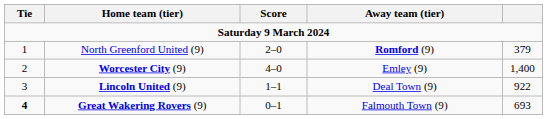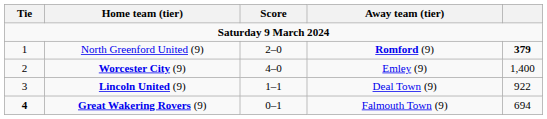North Greenford United (9) | column 5: normal -> bold
Great Wakering Rovers (9) | column 5: 693 -> 694
